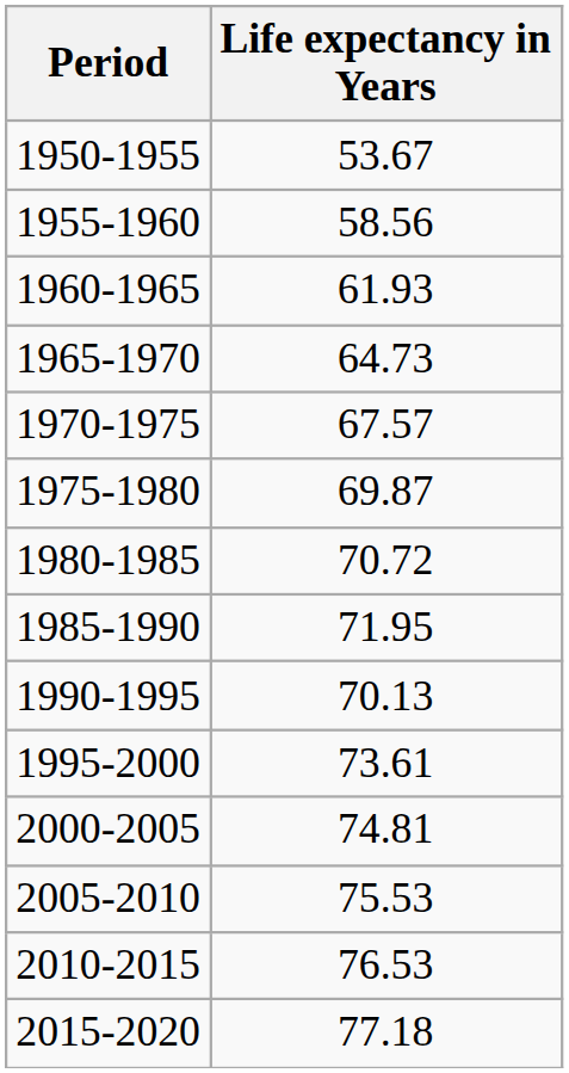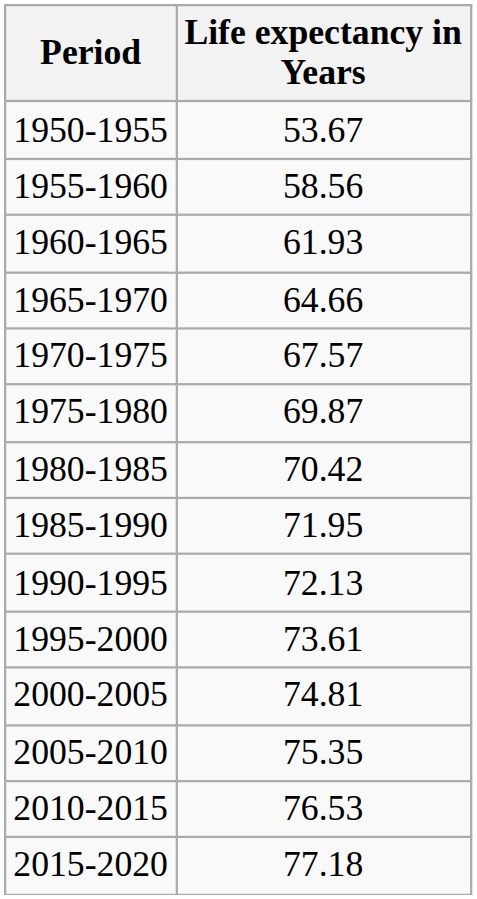1965-1970 | Life expectancy in Years: 64.73 -> 64.66
1980-1985 | Life expectancy in Years: 70.72 -> 70.42
1990-1995 | Life expectancy in Years: 70.13 -> 72.13
2005-2010 | Life expectancy in Years: 75.53 -> 75.35
